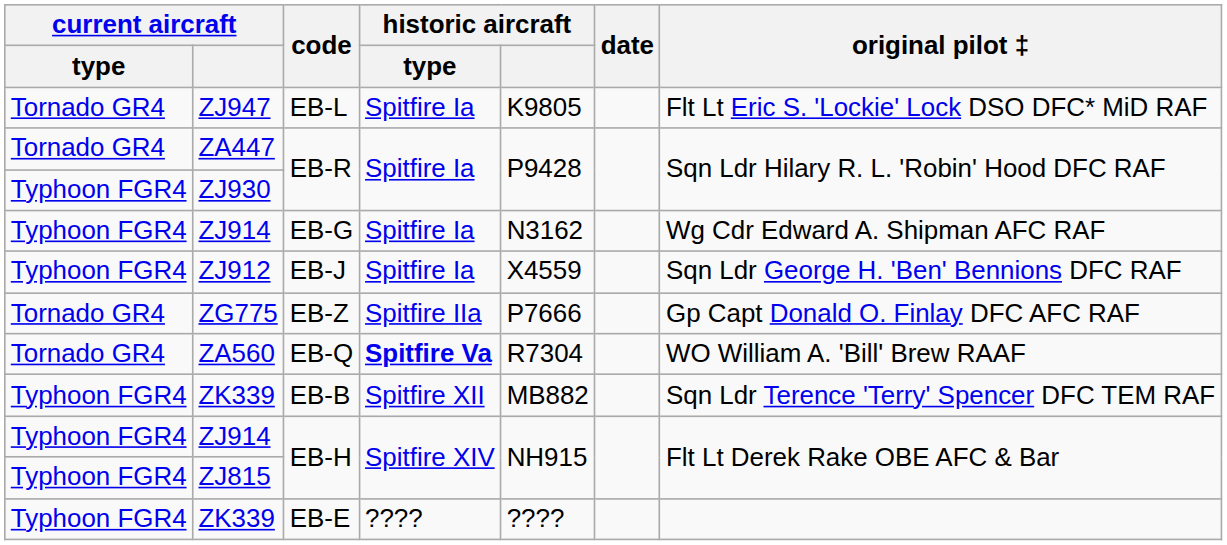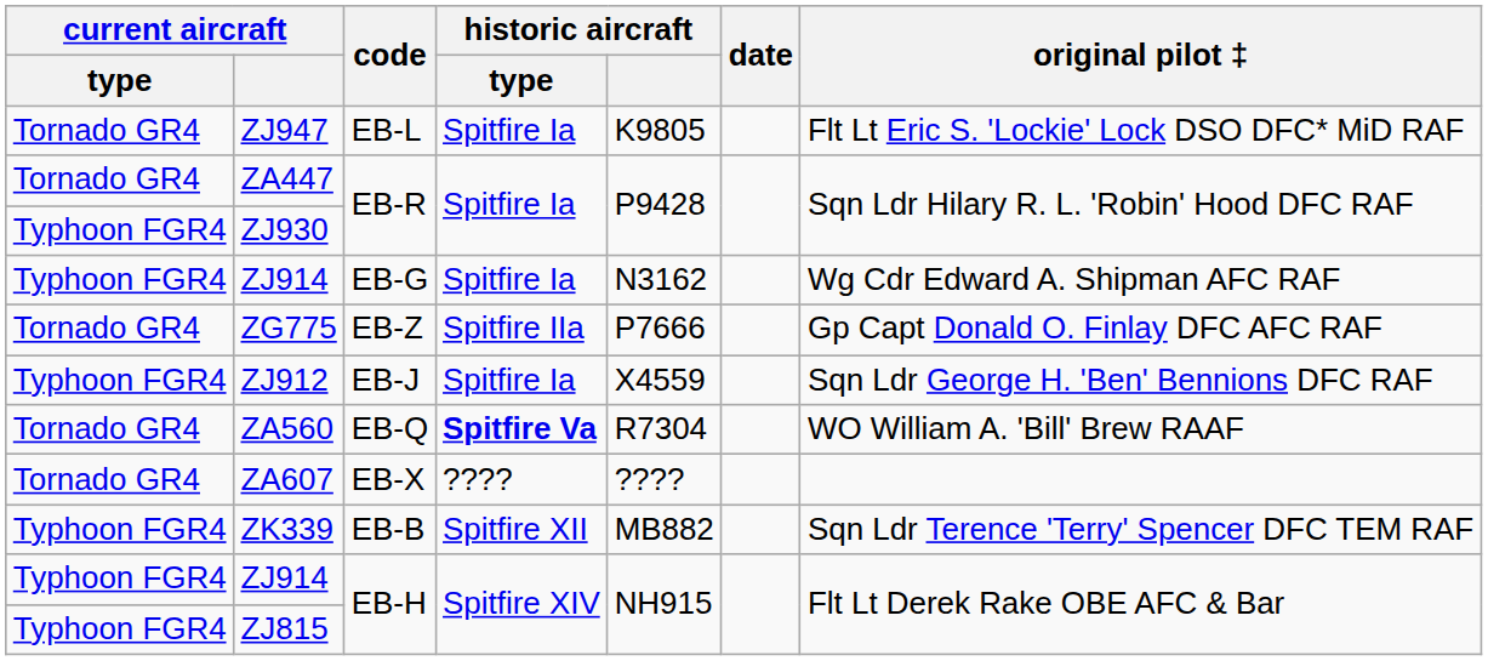rows swapped: ZJ912 <-> ZG775
+ row: Tornado GR4 | ZA607 | EB-X | ???? | ????
- row: Typhoon FGR4 | ZK339 | EB-E | ???? | ????
